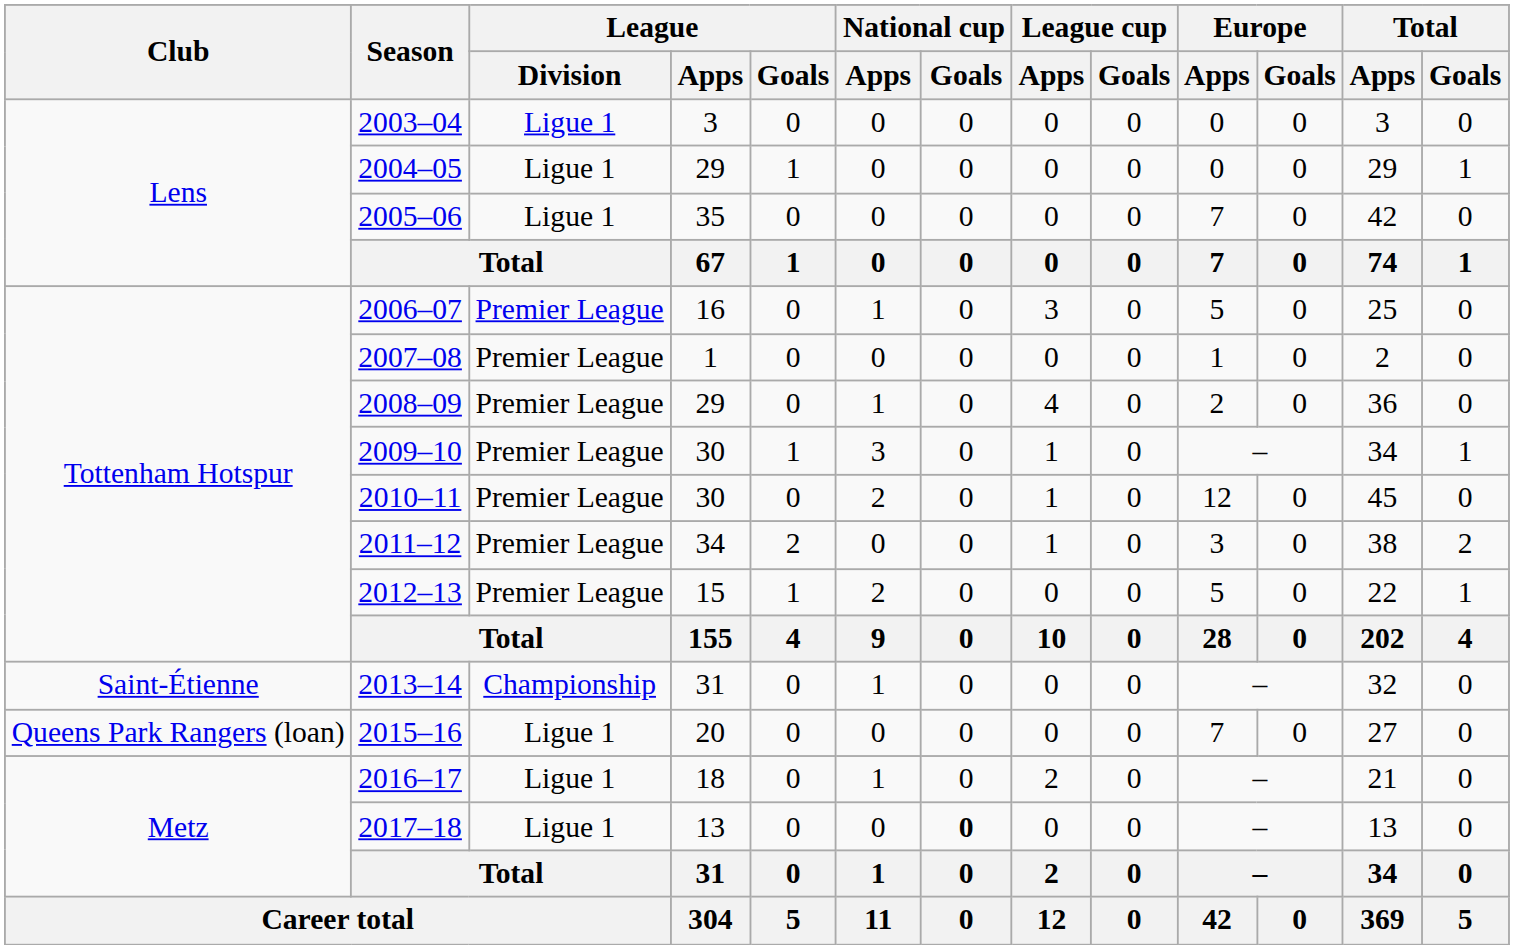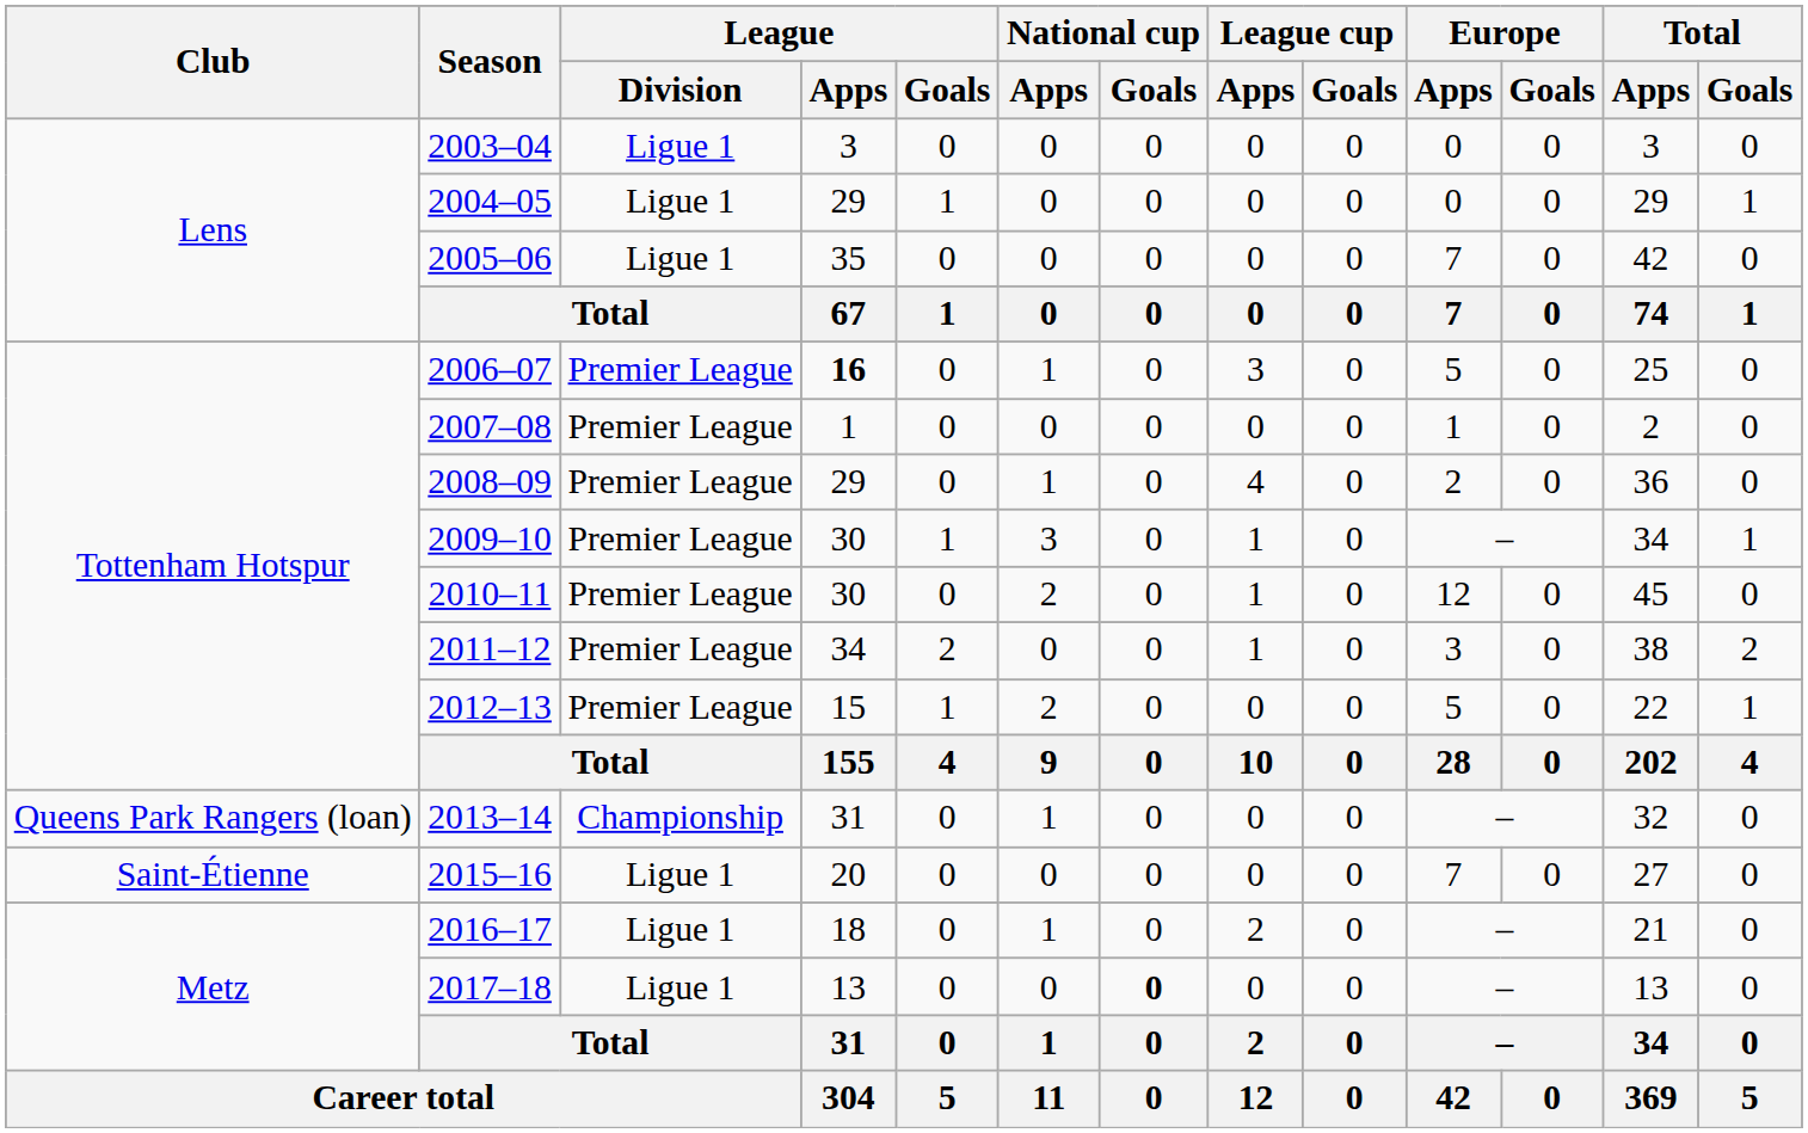2006–07 | League / Apps: normal -> bold
2013–14 | Club: Saint-Étienne -> Queens Park Rangers (loan)
2015–16 | Club: Queens Park Rangers (loan) -> Saint-Étienne
